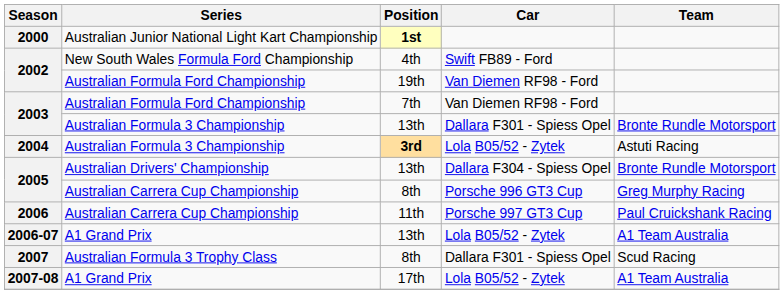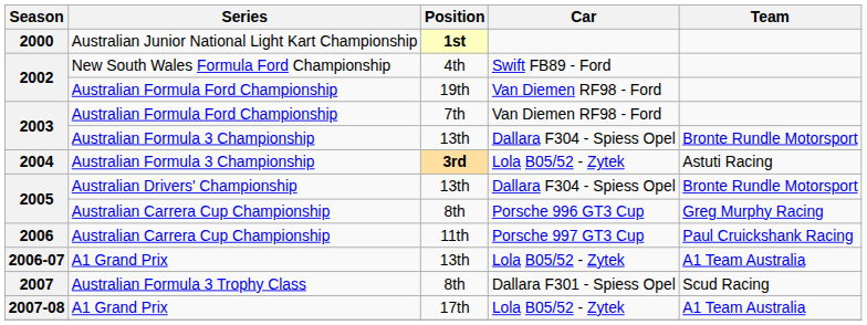2003 / 13th | Car: Dallara F301 - Spiess Opel -> Dallara F304 - Spiess Opel
